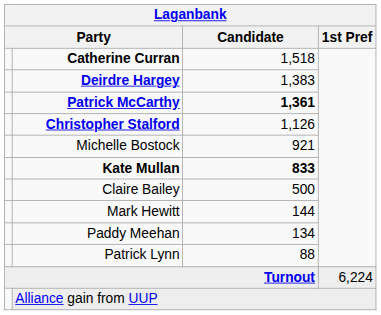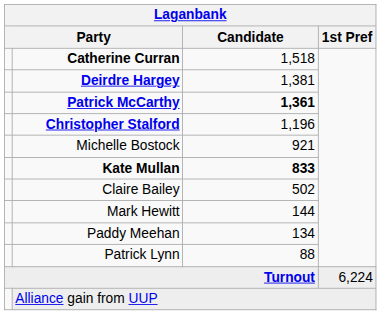Deirdre Hargey | Candidate: 1,383 -> 1,381
Christopher Stalford | Candidate: 1,126 -> 1,196
Claire Bailey | Candidate: 500 -> 502
